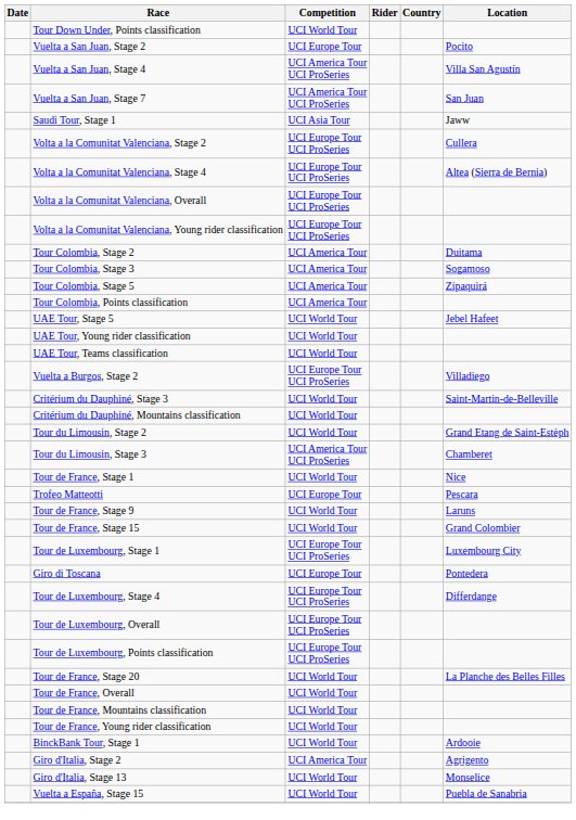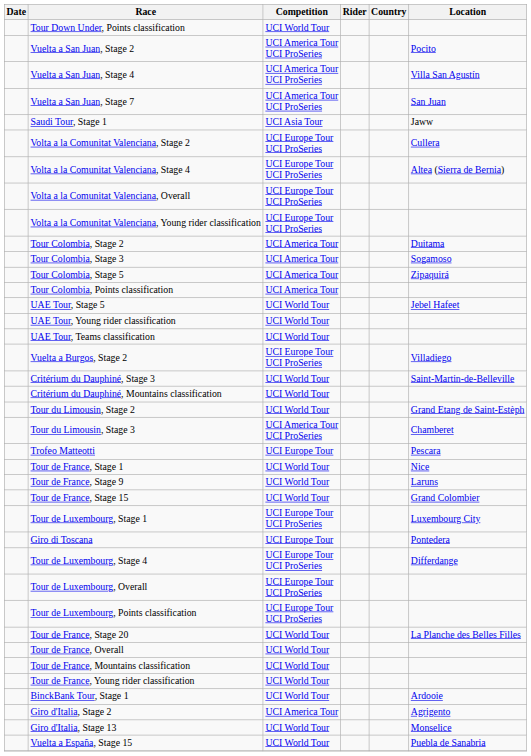Vuelta a San Juan, Stage 2 | Competition: UCI Europe Tour -> UCI America Tour UCI ProSeries
rows swapped: Trofeo Matteotti <-> Tour de France, Stage 1
